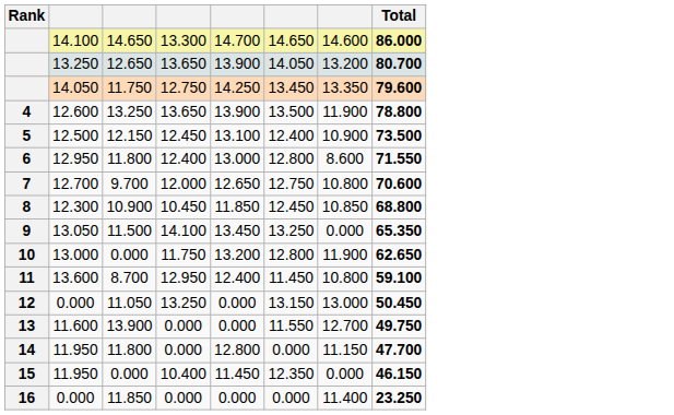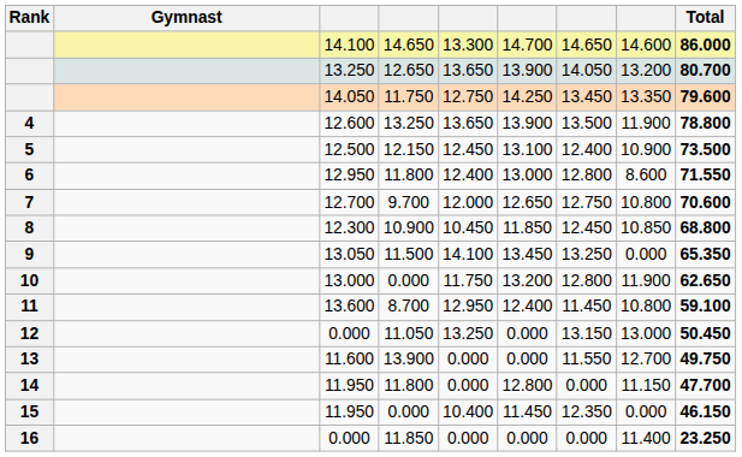+ column: Gymnast
